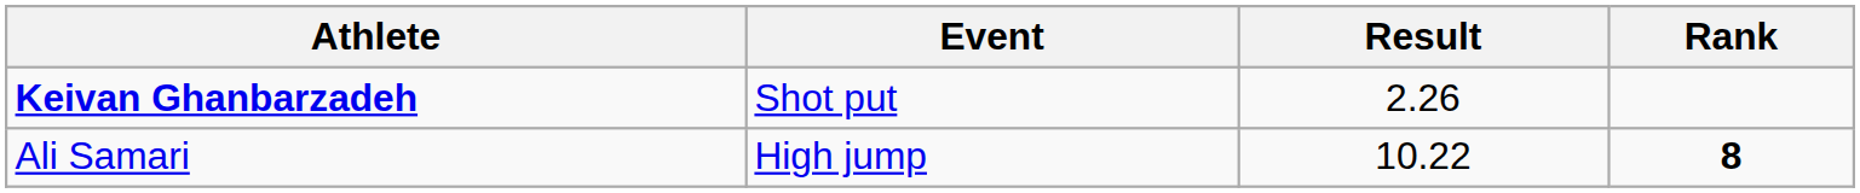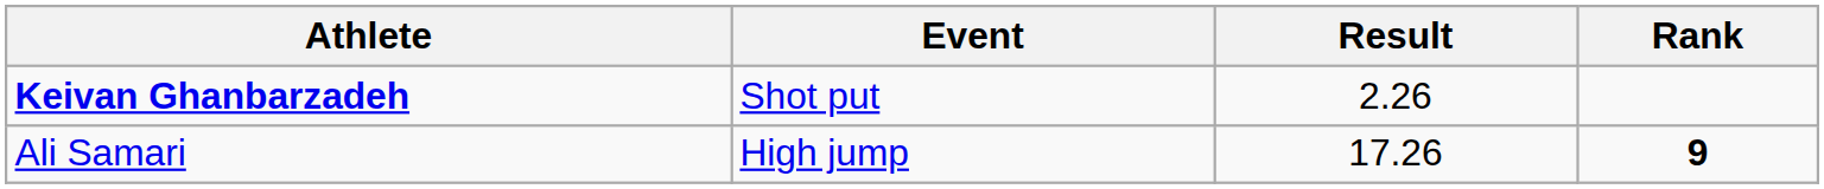Ali Samari | Result: 10.22 -> 17.26
Ali Samari | Rank: 8 -> 9
